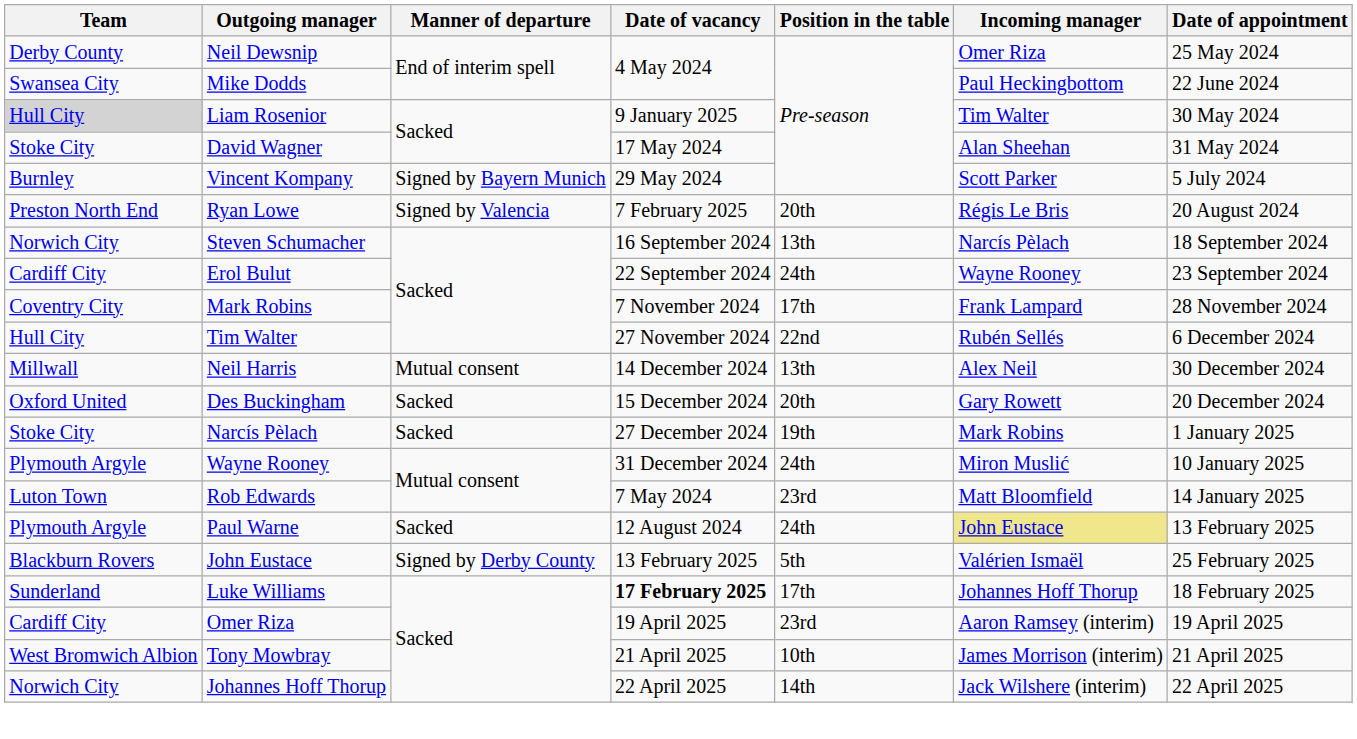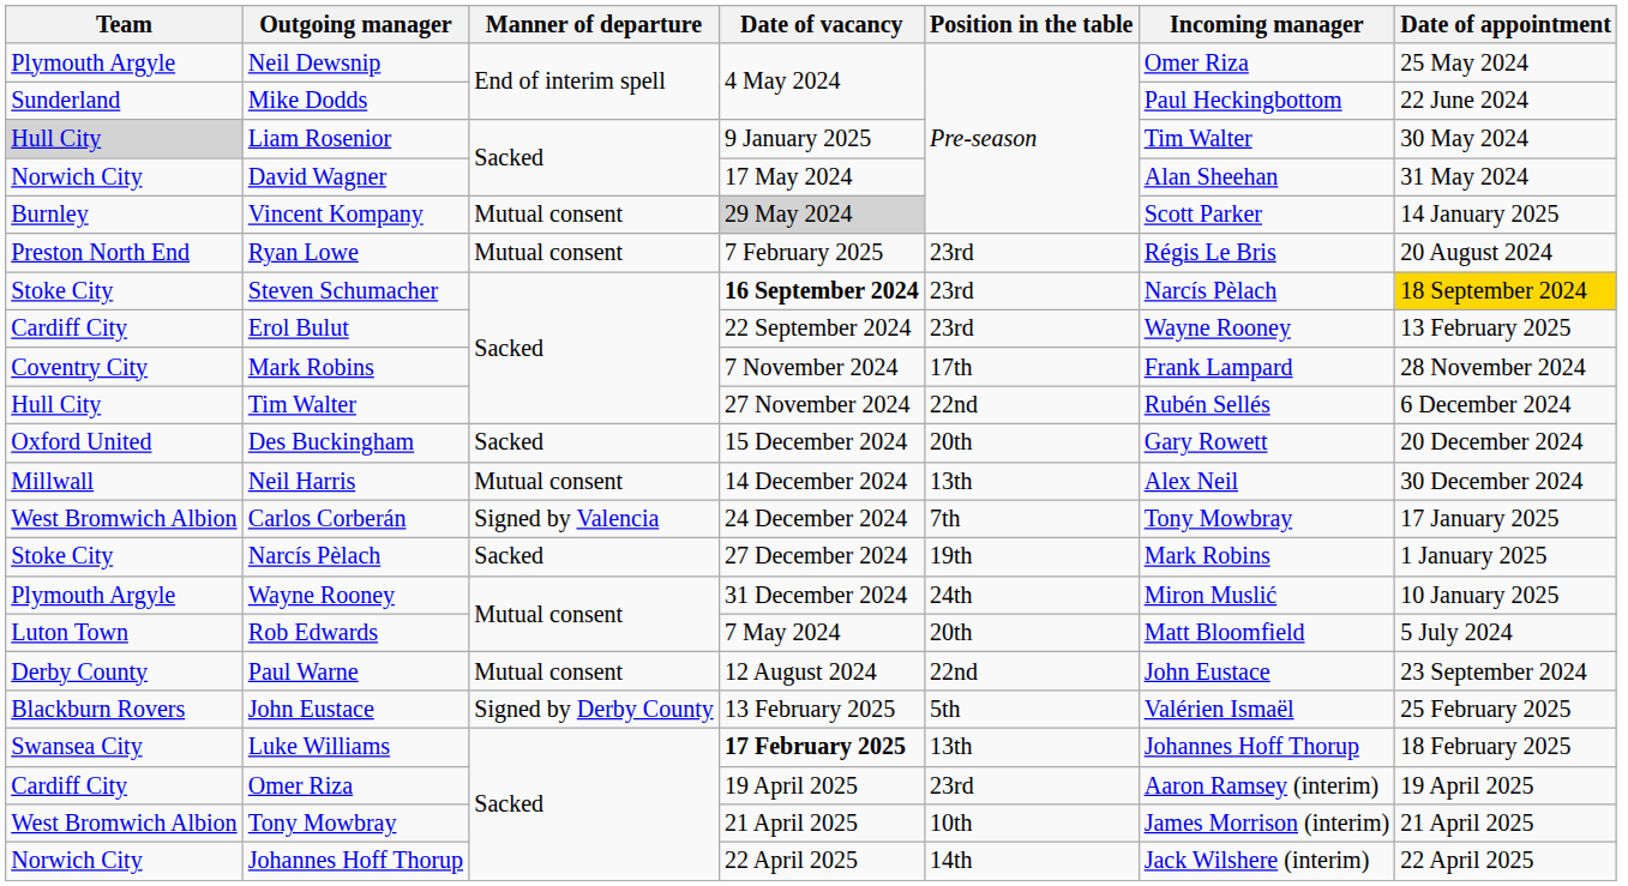Neil Dewsnip | Team: Derby County -> Plymouth Argyle
Mike Dodds | Team: Swansea City -> Sunderland
David Wagner | Team: Stoke City -> Norwich City
Vincent Kompany | Manner of departure: Signed by Bayern Munich -> Mutual consent
Vincent Kompany | Date of vacancy: no background -> lightgrey background
Vincent Kompany | Date of appointment: 5 July 2024 -> 14 January 2025
Ryan Lowe | Manner of departure: Signed by Valencia -> Mutual consent
Ryan Lowe | Position in the table: 20th -> 23rd
Steven Schumacher | Team: Norwich City -> Stoke City
Steven Schumacher | Date of vacancy: normal -> bold
Steven Schumacher | Position in the table: 13th -> 23rd
Steven Schumacher | Date of appointment: no background -> gold background
Erol Bulut | Position in the table: 24th -> 23rd
Erol Bulut | Date of appointment: 23 September 2024 -> 13 February 2025
rows swapped: Neil Harris <-> Des Buckingham
+ row: West Bromwich Albion | Carlos Corberán | Signed by Valencia | 24 December 2024 | 7th | Tony Mowbray | 17 January 2025
Rob Edwards | Position in the table: 23rd -> 20th
Rob Edwards | Date of appointment: 14 January 2025 -> 5 July 2024
Paul Warne | Team: Plymouth Argyle -> Derby County
Paul Warne | Manner of departure: Sacked -> Mutual consent
Paul Warne | Position in the table: 24th -> 22nd
Paul Warne | Incoming manager: khaki background -> no background
Paul Warne | Date of appointment: 13 February 2025 -> 23 September 2024
Luke Williams | Team: Sunderland -> Swansea City
Luke Williams | Position in the table: 17th -> 13th
